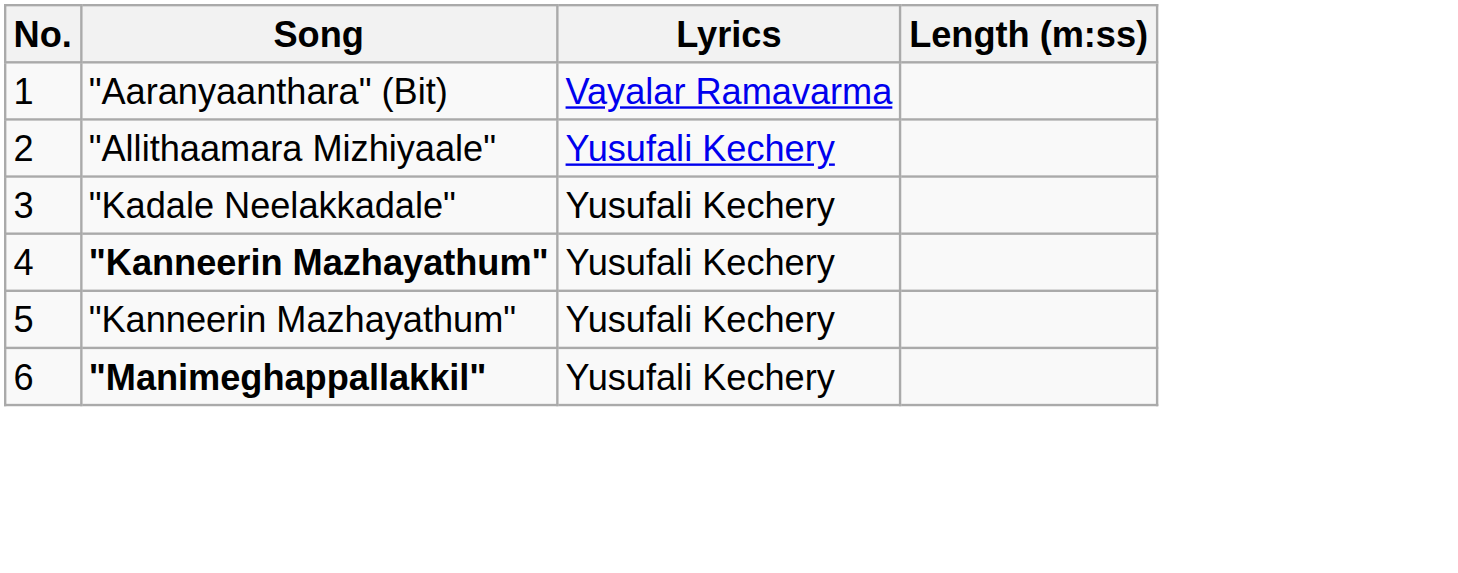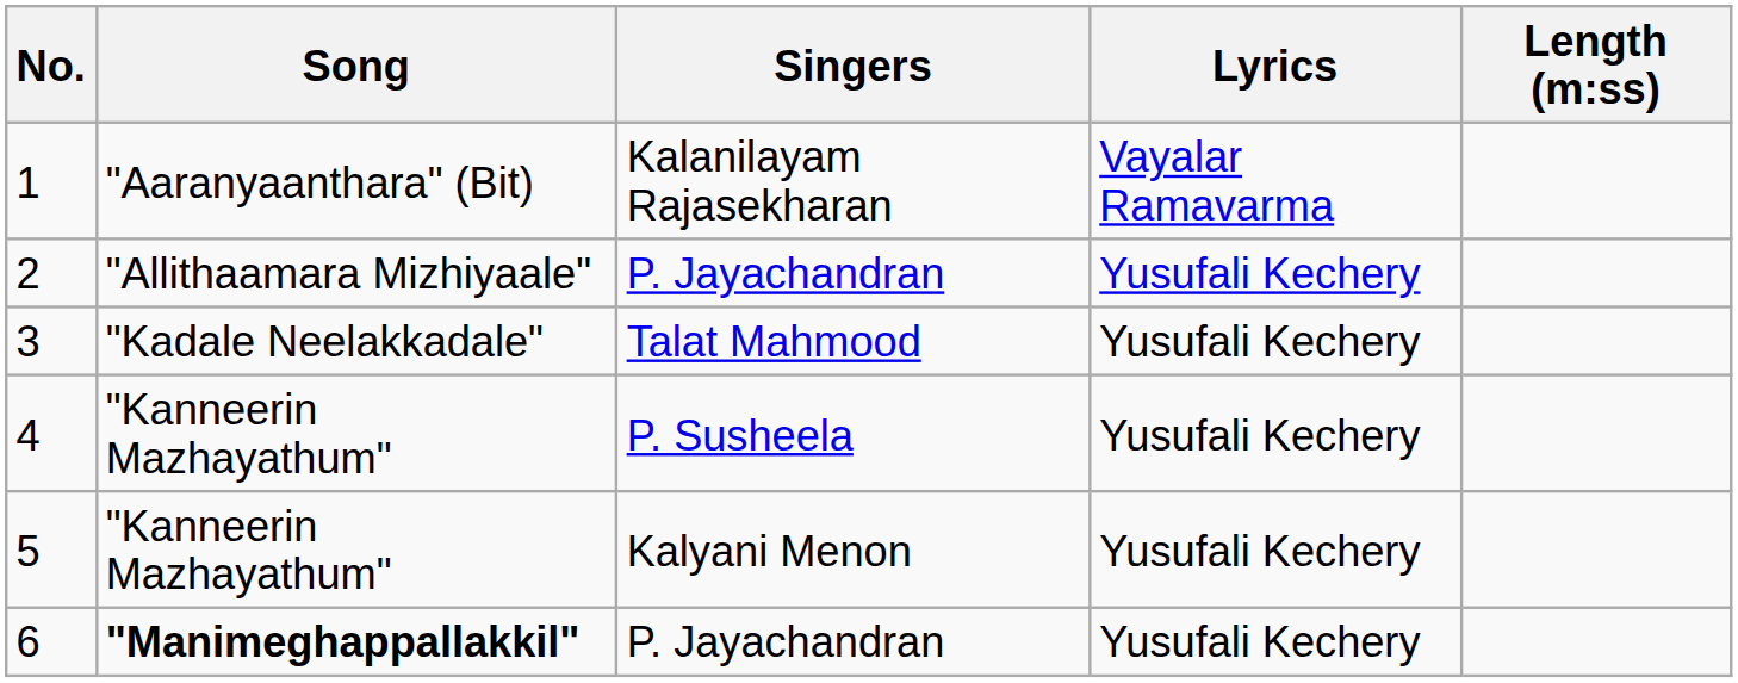+ column: Singers | Kalanilayam Rajasekharan | P. Jayachandran | Talat Mahmood | P. Susheela | Kalyani Menon | P. Jayachandran
4 | Song: bold -> normal
